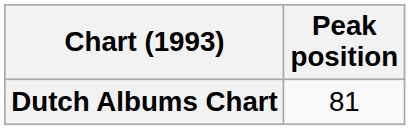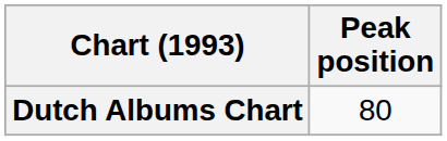Dutch Albums Chart | Peak position: 81 -> 80
